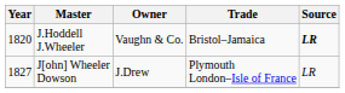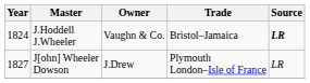J.Hoddell J.Wheeler | Year: 1820 -> 1824
